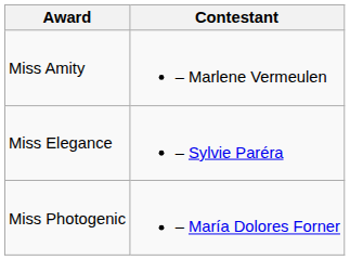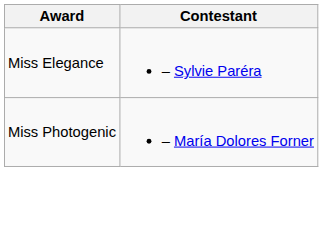- row: Miss Amity | – Marlene Vermeulen
